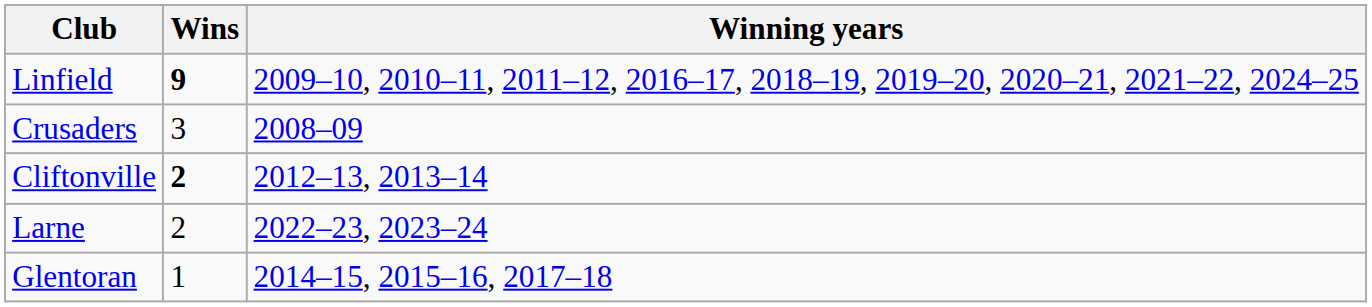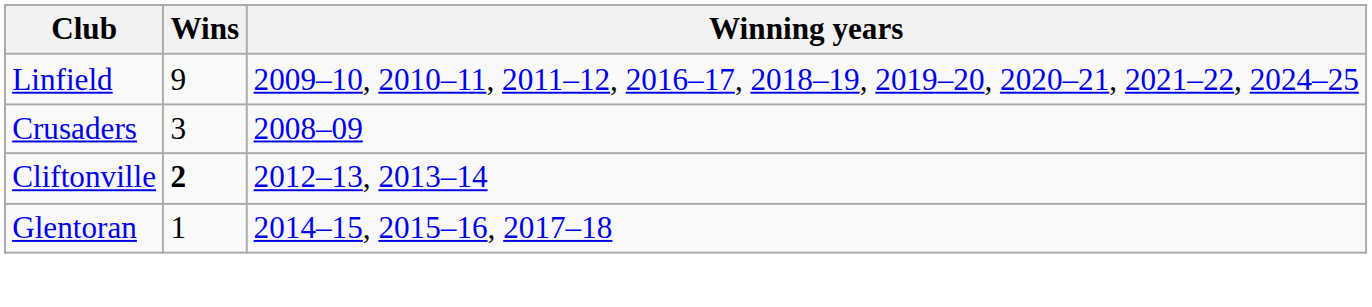Linfield | Wins: bold -> normal
- row: Larne | 2 | 2022–23, 2023–24
